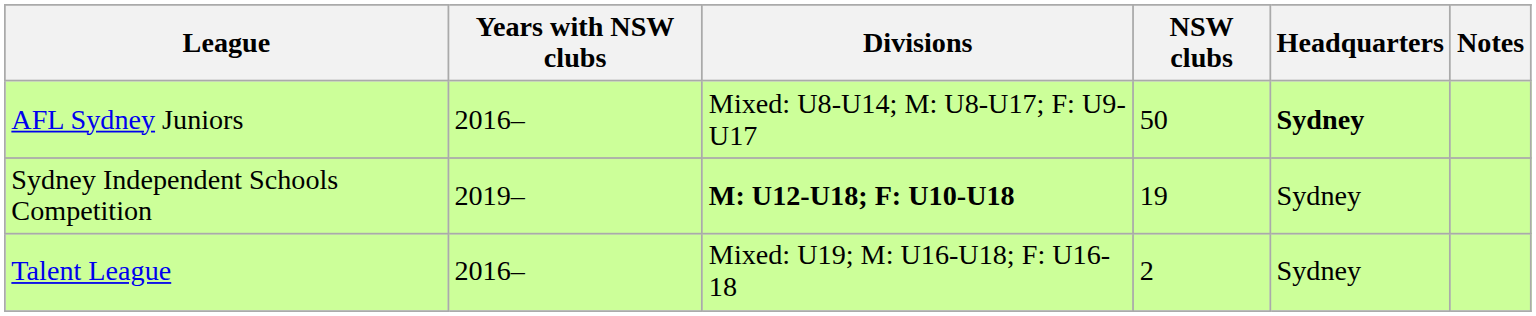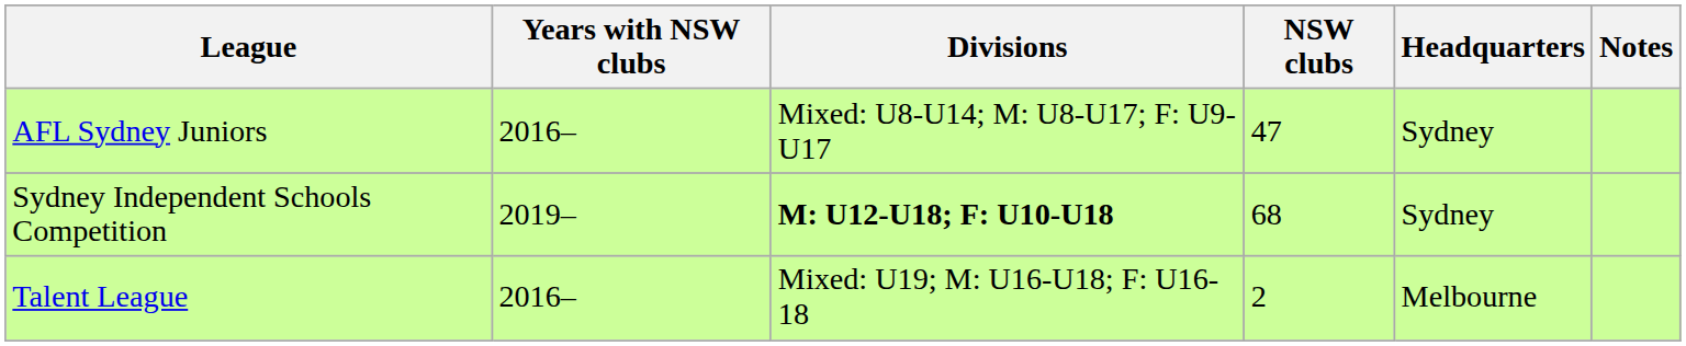AFL Sydney Juniors | NSW clubs: 50 -> 47
AFL Sydney Juniors | Headquarters: bold -> normal
Sydney Independent Schools Competition | NSW clubs: 19 -> 68
Talent League | Headquarters: Sydney -> Melbourne
